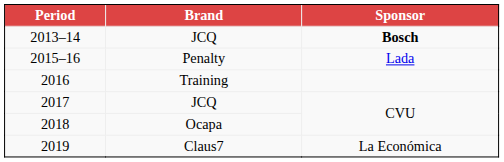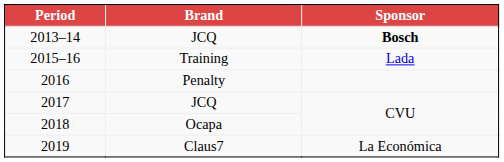2015–16 | Brand: Penalty -> Training
2016 | Brand: Training -> Penalty
